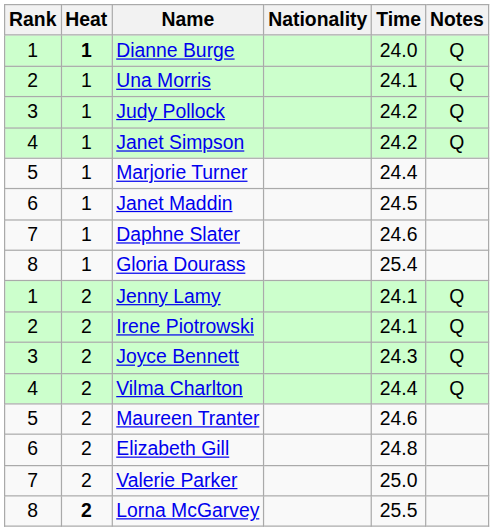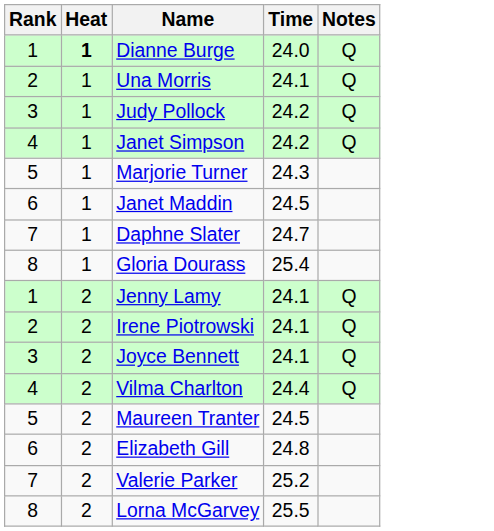- column: Nationality
Marjorie Turner | Time: 24.4 -> 24.3
Daphne Slater | Time: 24.6 -> 24.7
Joyce Bennett | Time: 24.3 -> 24.1
Maureen Tranter | Time: 24.6 -> 24.5
Valerie Parker | Time: 25.0 -> 25.2
Lorna McGarvey | Heat: bold -> normal
